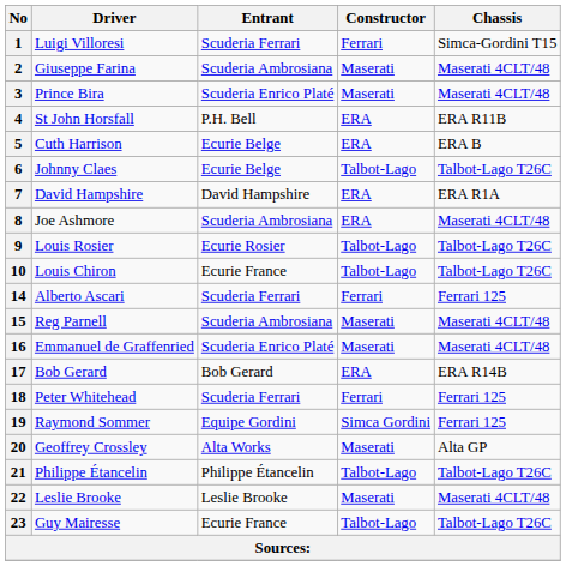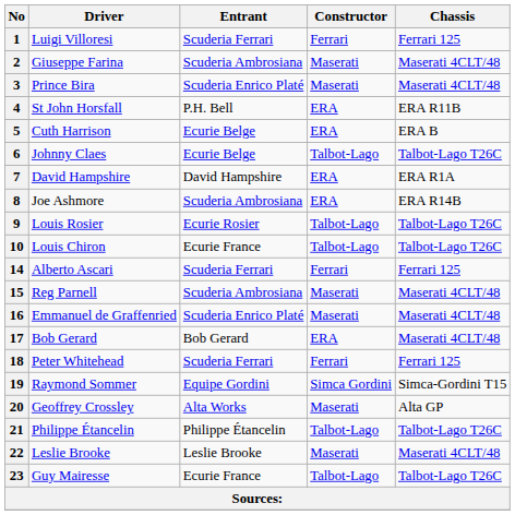1 | Chassis: Simca-Gordini T15 -> Ferrari 125
8 | Chassis: Maserati 4CLT/48 -> ERA R14B
17 | Chassis: ERA R14B -> Maserati 4CLT/48
19 | Chassis: Ferrari 125 -> Simca-Gordini T15
